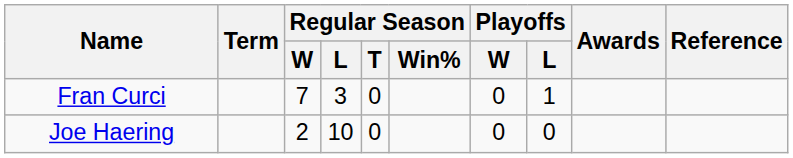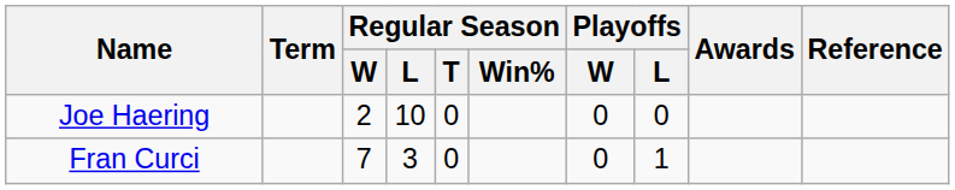rows swapped: Fran Curci <-> Joe Haering
